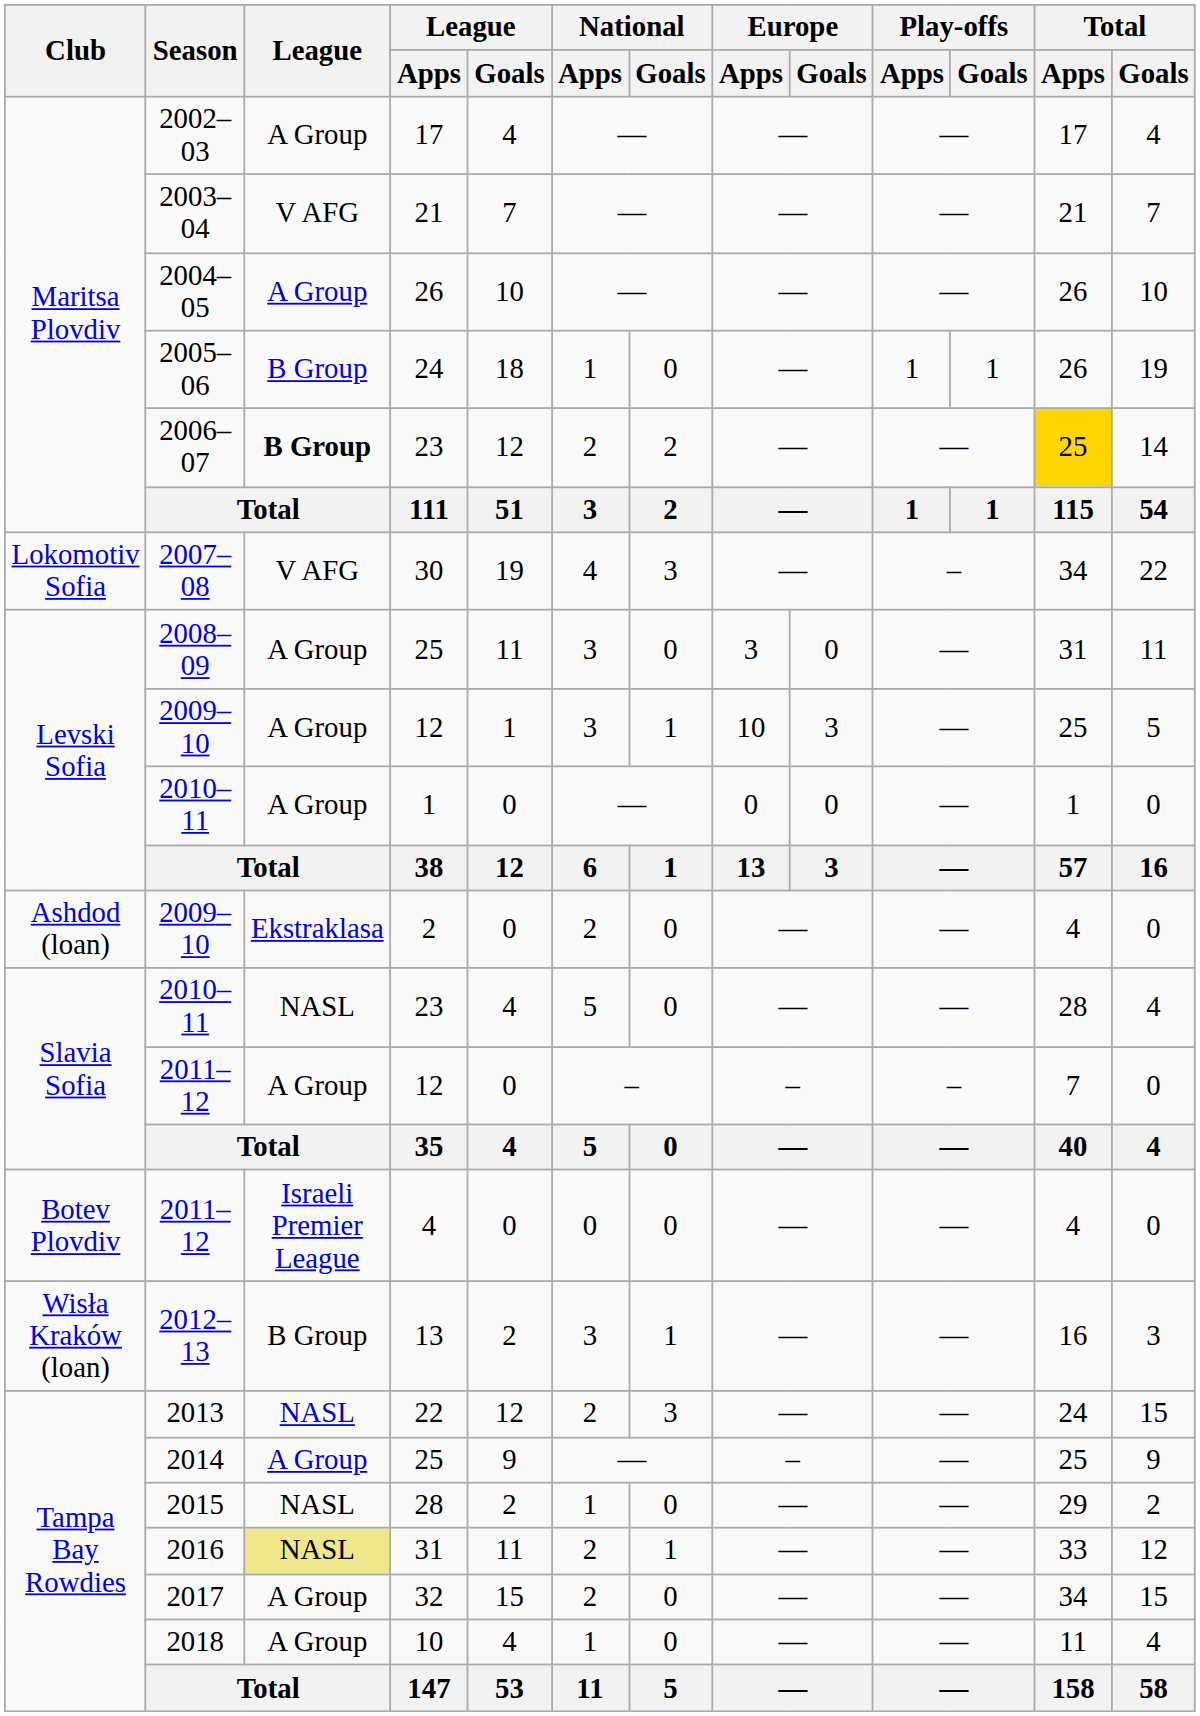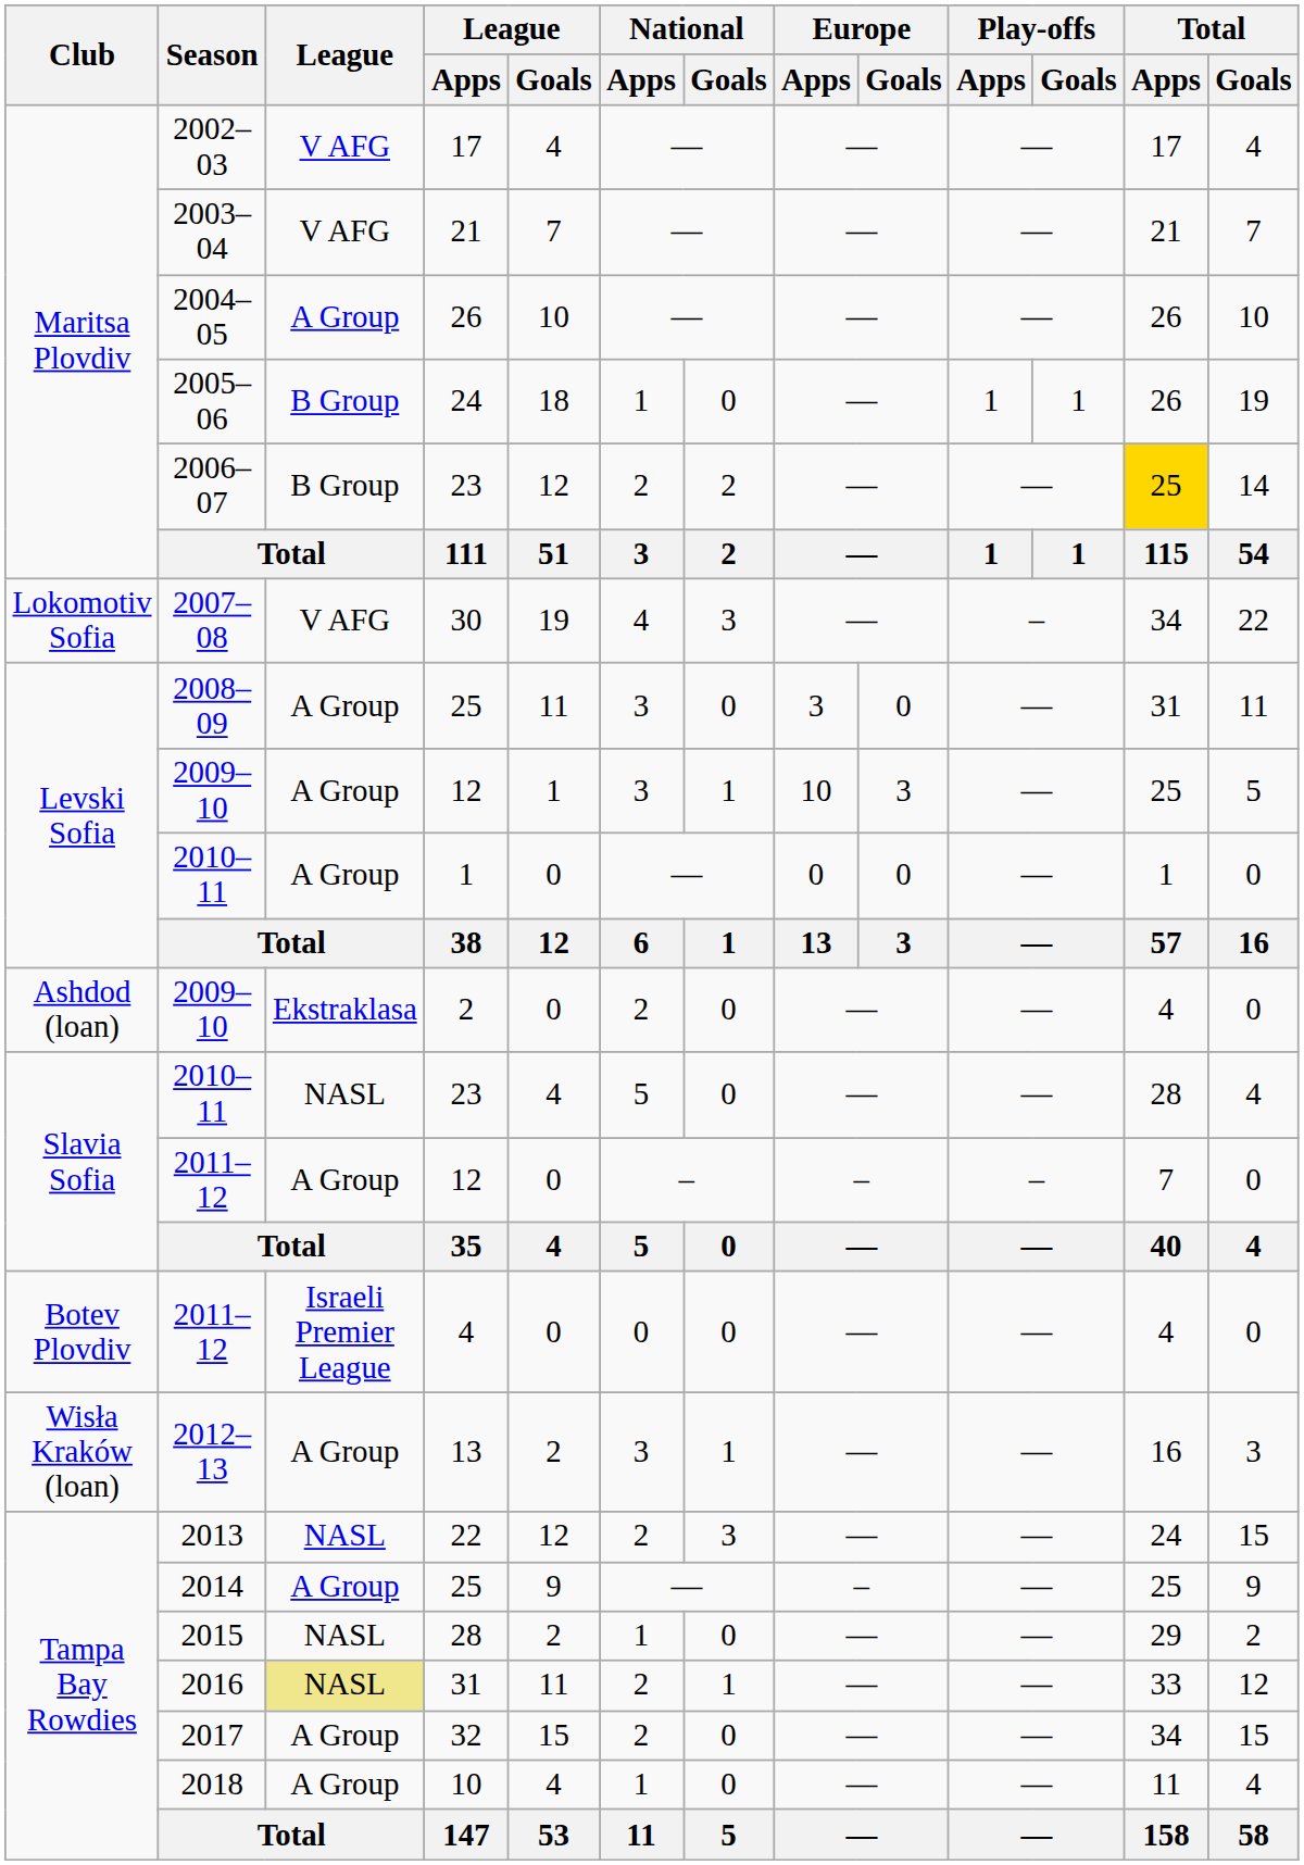2002–03 | League: A Group -> V AFG
2006–07 | League: bold -> normal
2012–13 | League: B Group -> A Group
